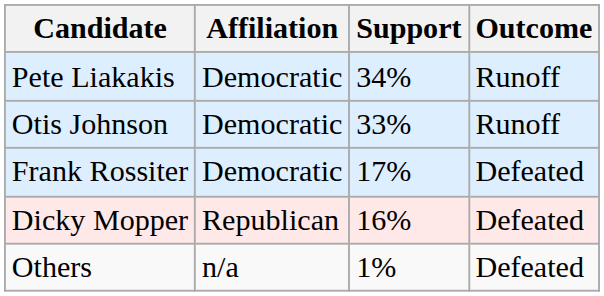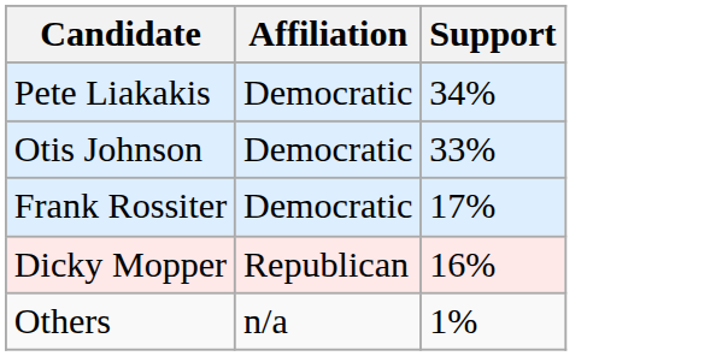- column: Outcome | Runoff | Runoff | Defeated | Defeated | Defeated
